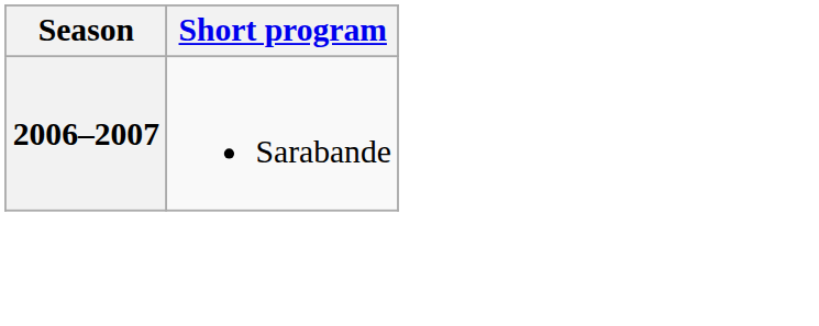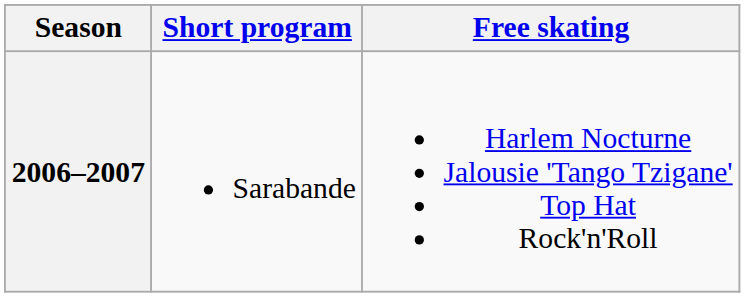+ column: Free skating | Harlem Nocturne Jalousie 'Tango Tzigane' Top Hat Rock'n'Roll
